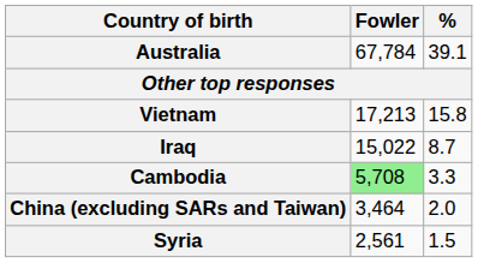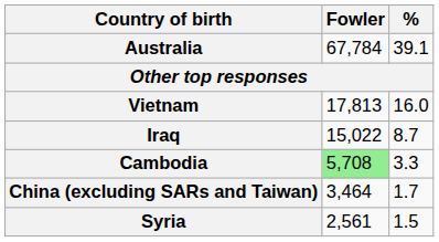Vietnam | Fowler: 17,213 -> 17,813
Vietnam | %: 15.8 -> 16.0
China (excluding SARs and Taiwan) | %: 2.0 -> 1.7
